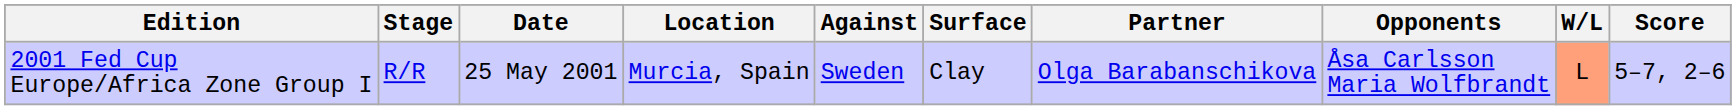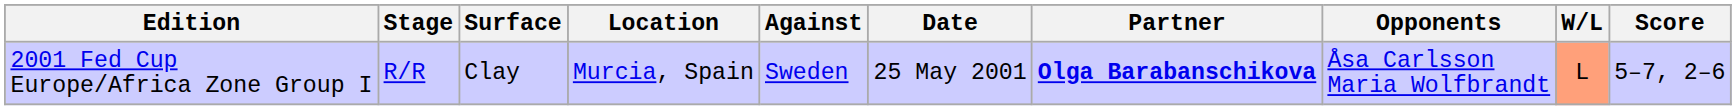columns swapped: Date <-> Surface
2001 Fed Cup Europe/Africa Zone Group I | Partner: normal -> bold
